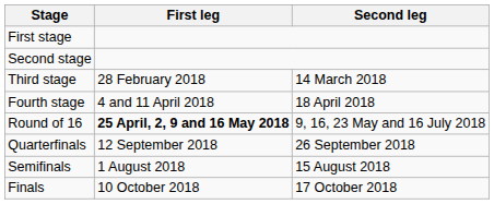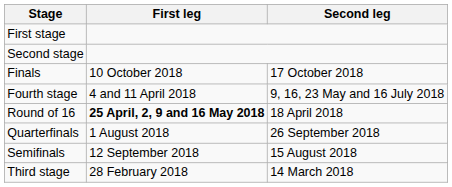rows swapped: Third stage <-> Finals
Fourth stage | Second leg: 18 April 2018 -> 9, 16, 23 May and 16 July 2018
Round of 16 | Second leg: 9, 16, 23 May and 16 July 2018 -> 18 April 2018
Quarterfinals | First leg: 12 September 2018 -> 1 August 2018
Semifinals | First leg: 1 August 2018 -> 12 September 2018
